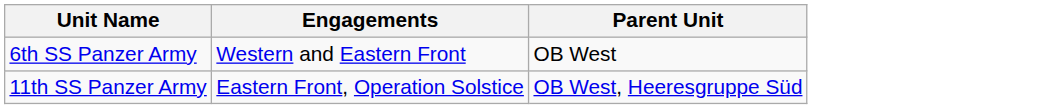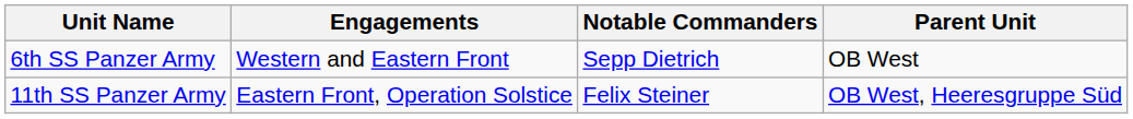+ column: Notable Commanders | Sepp Dietrich | Felix Steiner
